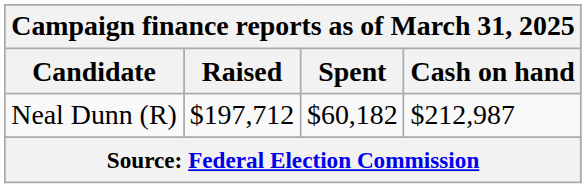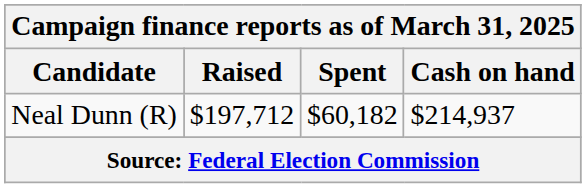Neal Dunn (R) | Cash on hand: $212,987 -> $214,937
